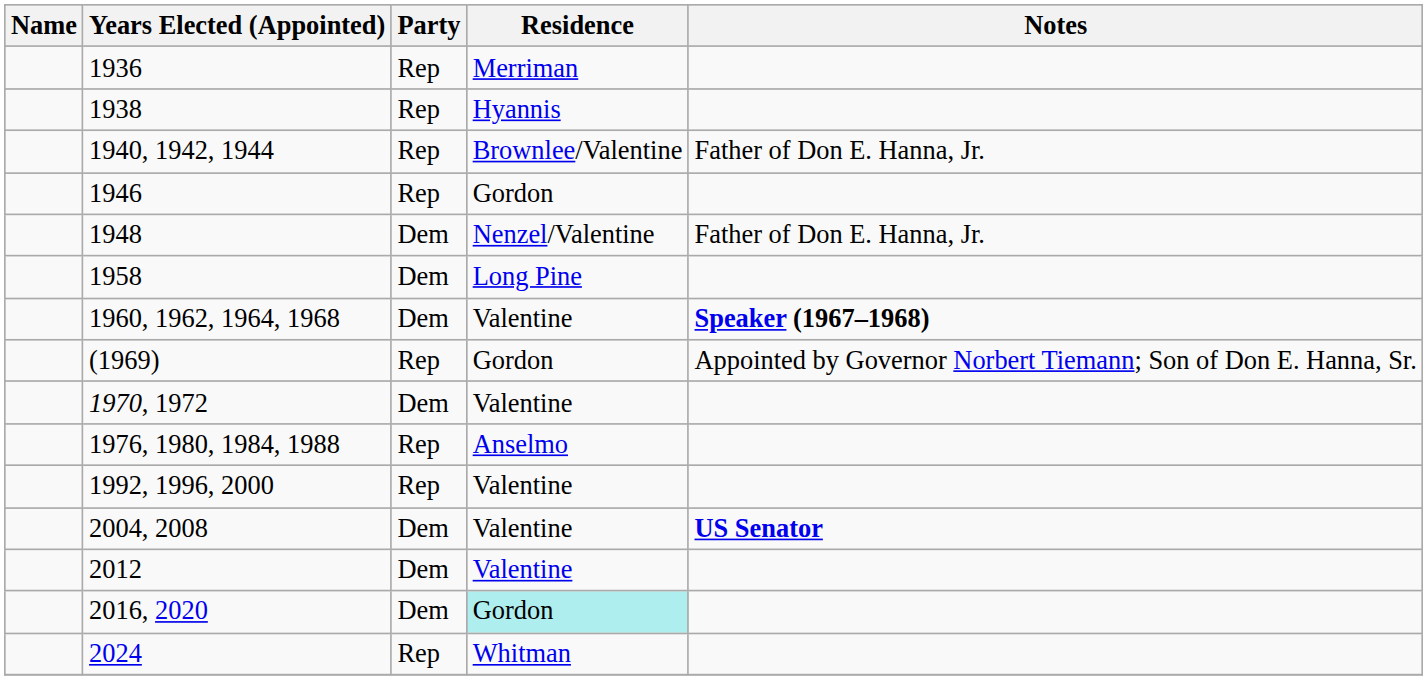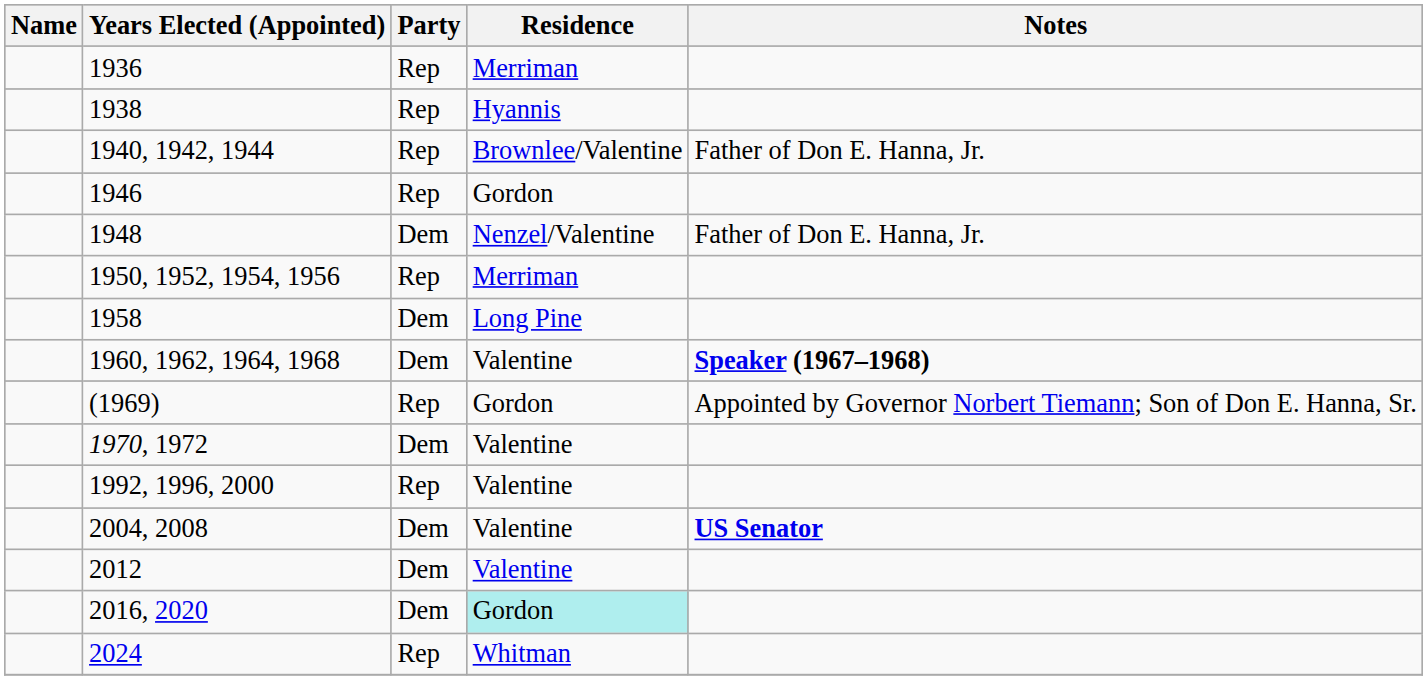+ row: 1950, 1952, 1954, 1956 | Rep | Merriman
- row: 1976, 1980, 1984, 1988 | Rep | Anselmo
